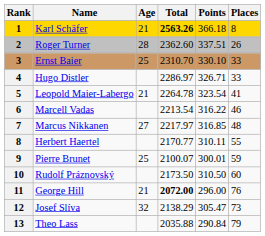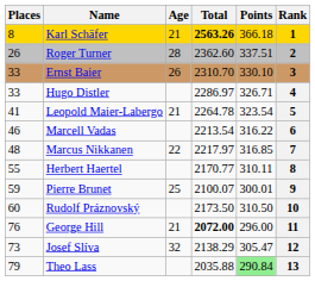columns swapped: Rank <-> Places
Ernst Baier | Age: 25 -> 26
Marcus Nikkanen | Age: 27 -> 22
Theo Lass | Points: no background -> lightgreen background
